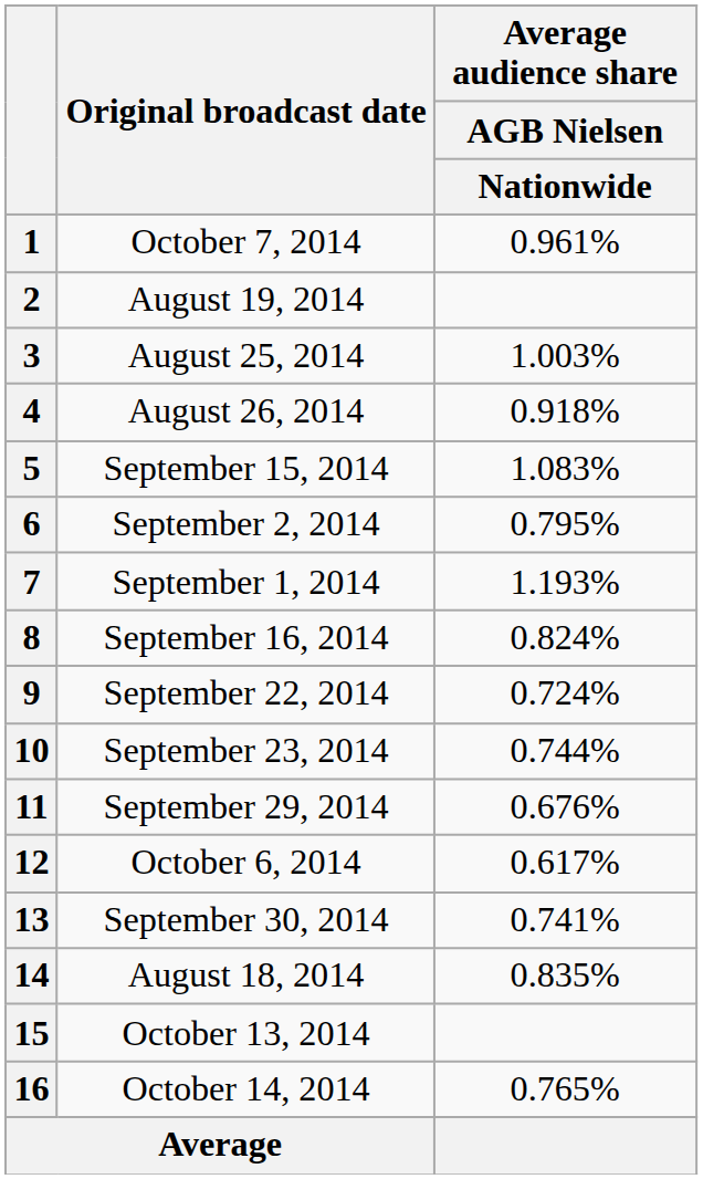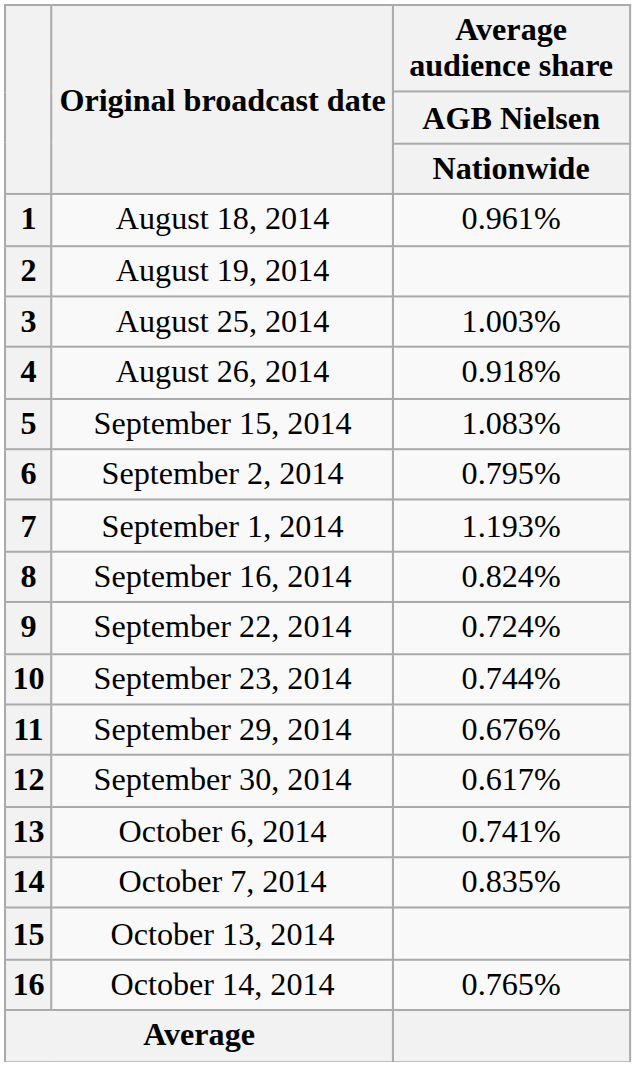1 | Original broadcast date: October 7, 2014 -> August 18, 2014
12 | Original broadcast date: October 6, 2014 -> September 30, 2014
13 | Original broadcast date: September 30, 2014 -> October 6, 2014
14 | Original broadcast date: August 18, 2014 -> October 7, 2014
